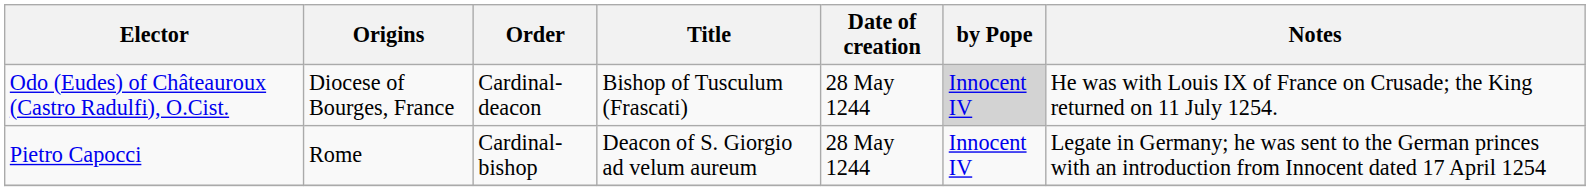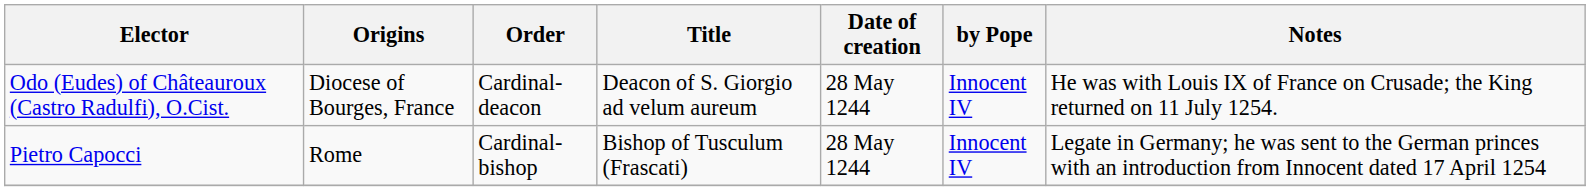Odo (Eudes) of Châteauroux (Castro Radulfi), O.Cist. | Title: Bishop of Tusculum (Frascati) -> Deacon of S. Giorgio ad velum aureum
Odo (Eudes) of Châteauroux (Castro Radulfi), O.Cist. | by Pope: lightgrey background -> no background
Pietro Capocci | Title: Deacon of S. Giorgio ad velum aureum -> Bishop of Tusculum (Frascati)
